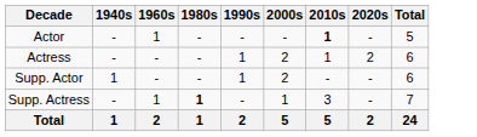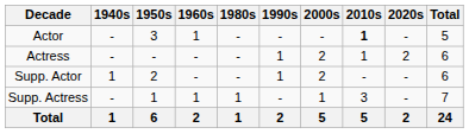+ column: 1950s | 3 | - | 2 | 1 | 6
Supp. Actress | 1980s: bold -> normal
